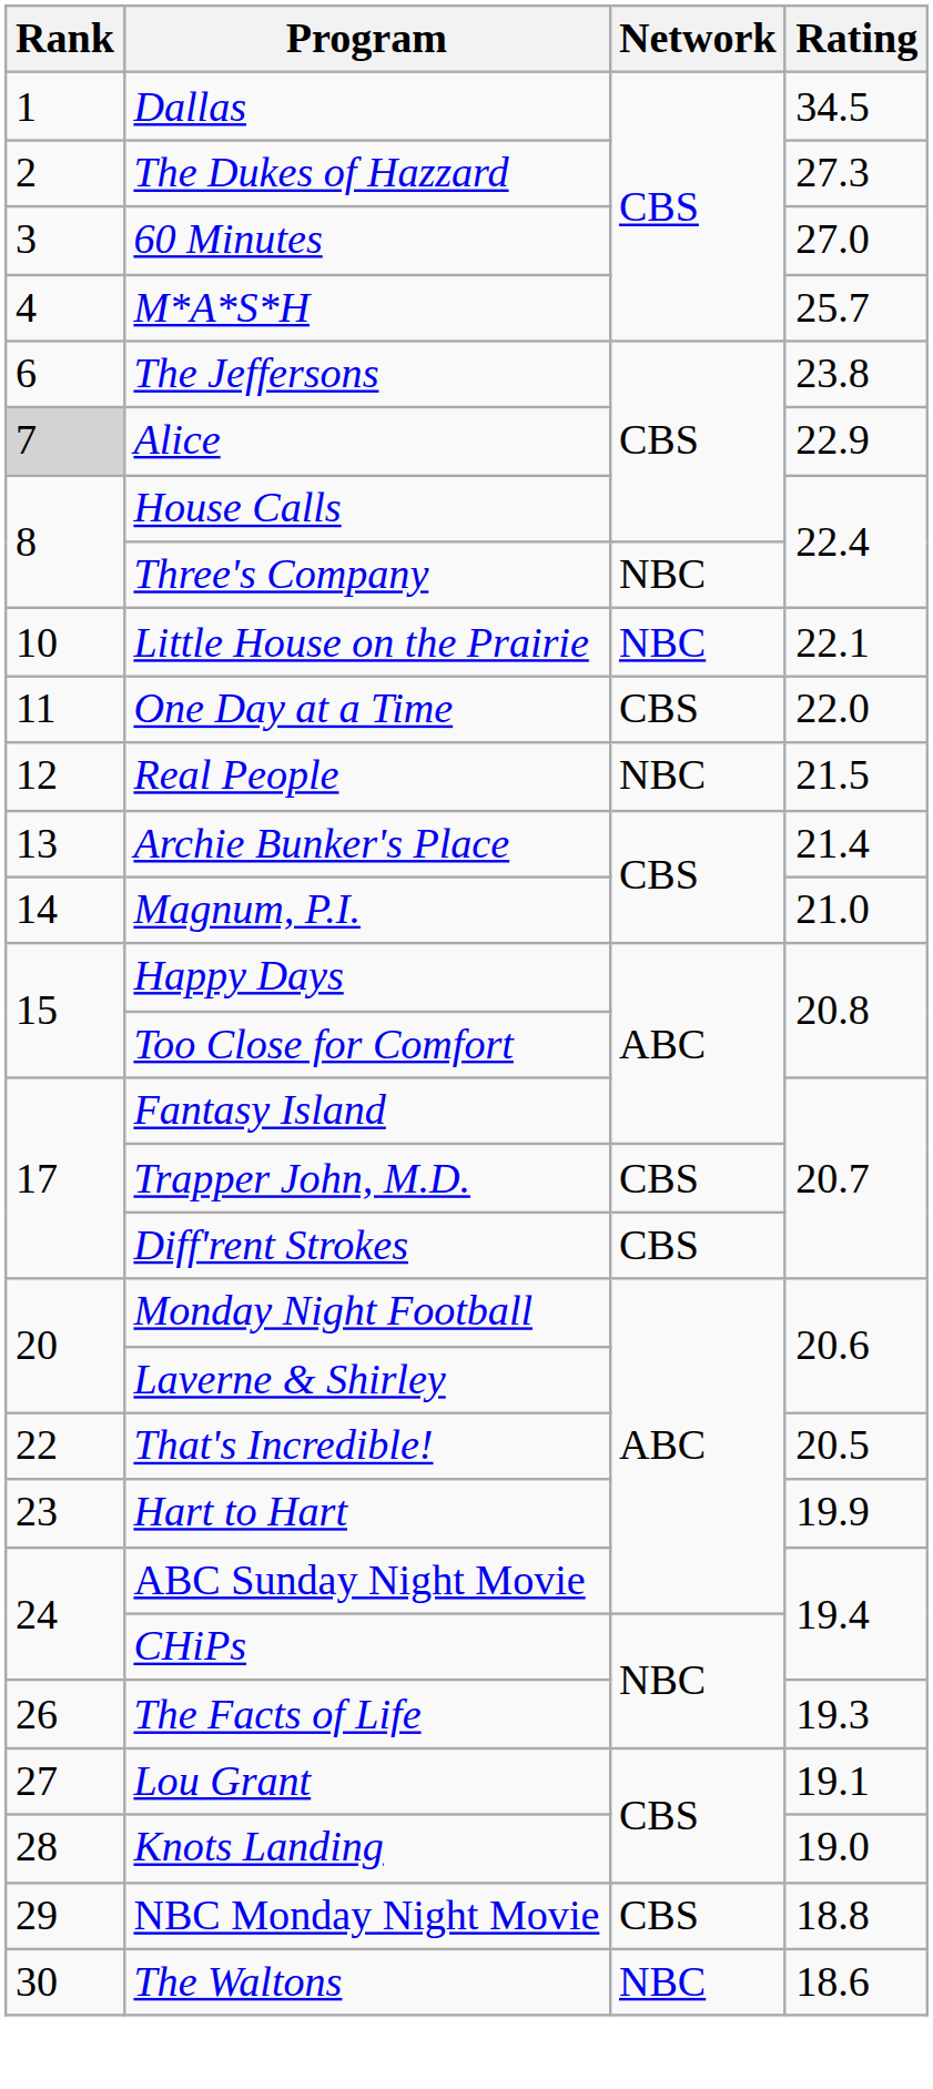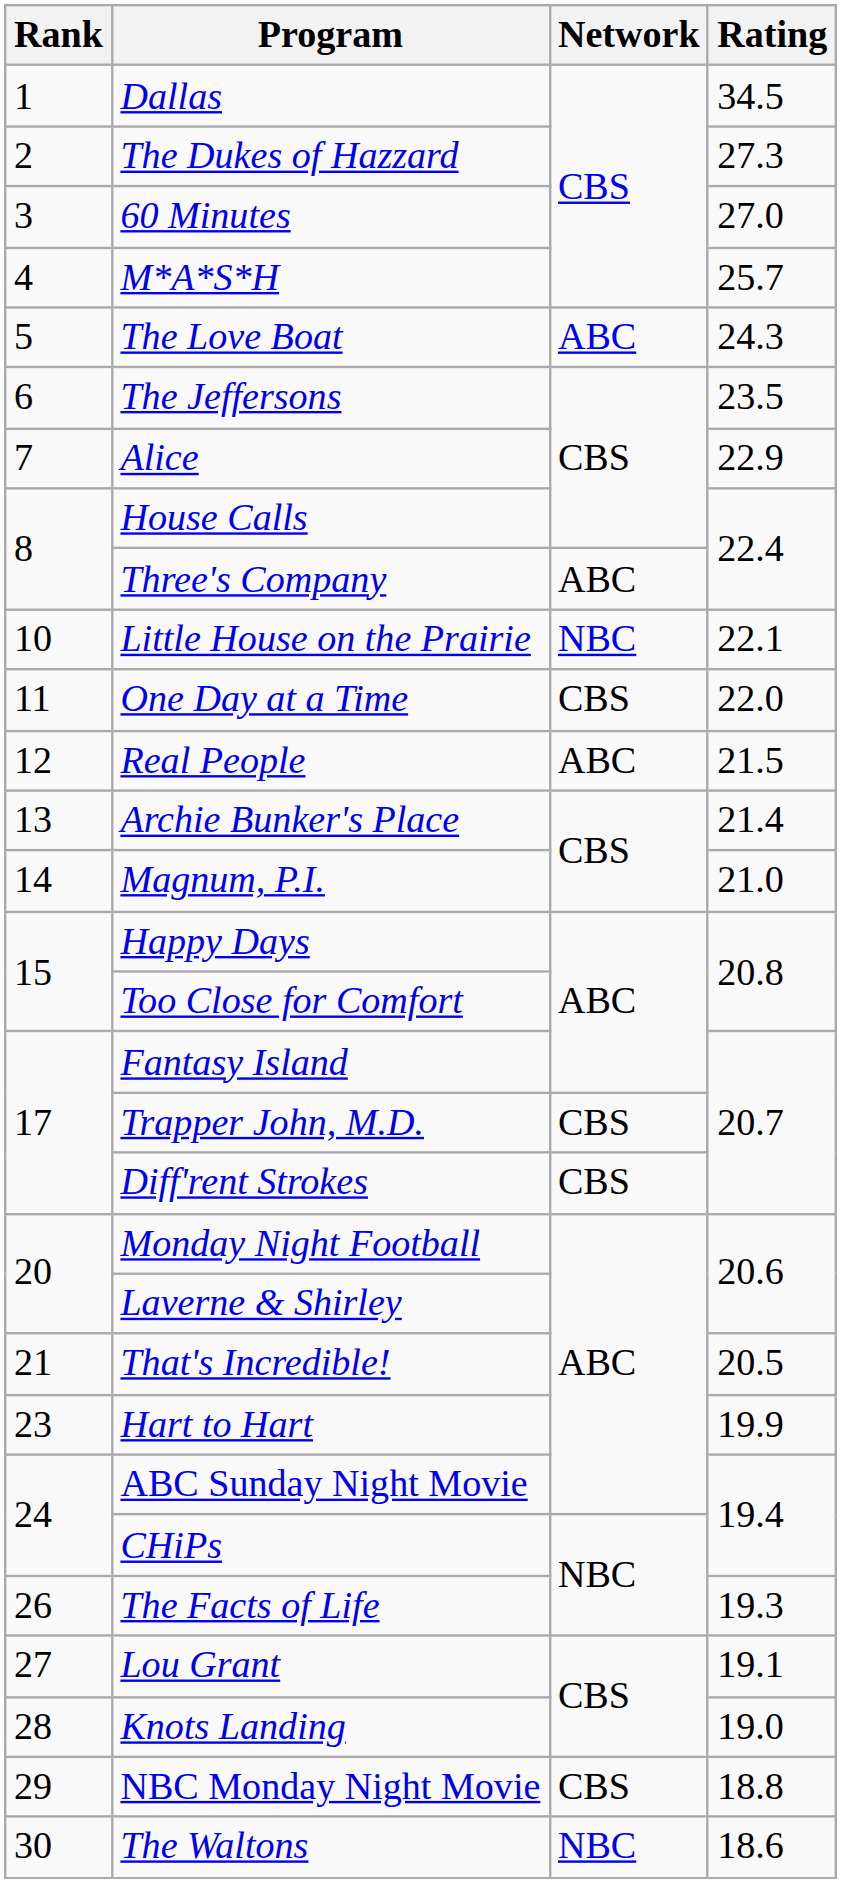+ row: 5 | The Love Boat | ABC | 24.3
The Jeffersons | Rating: 23.8 -> 23.5
Alice | Rank: lightgrey background -> no background
Three's Company | Network: NBC -> ABC
Real People | Network: NBC -> ABC
That's Incredible! | Rank: 22 -> 21
